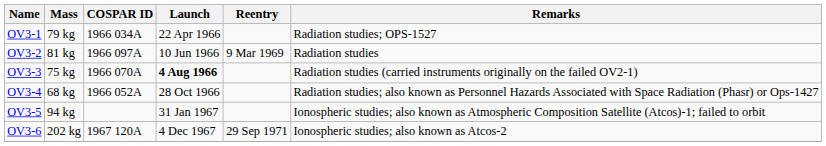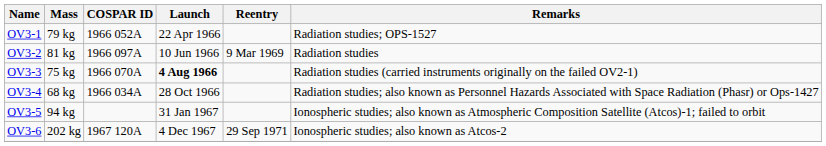OV3-1 | COSPAR ID: 1966 034A -> 1966 052A
OV3-4 | COSPAR ID: 1966 052A -> 1966 034A
